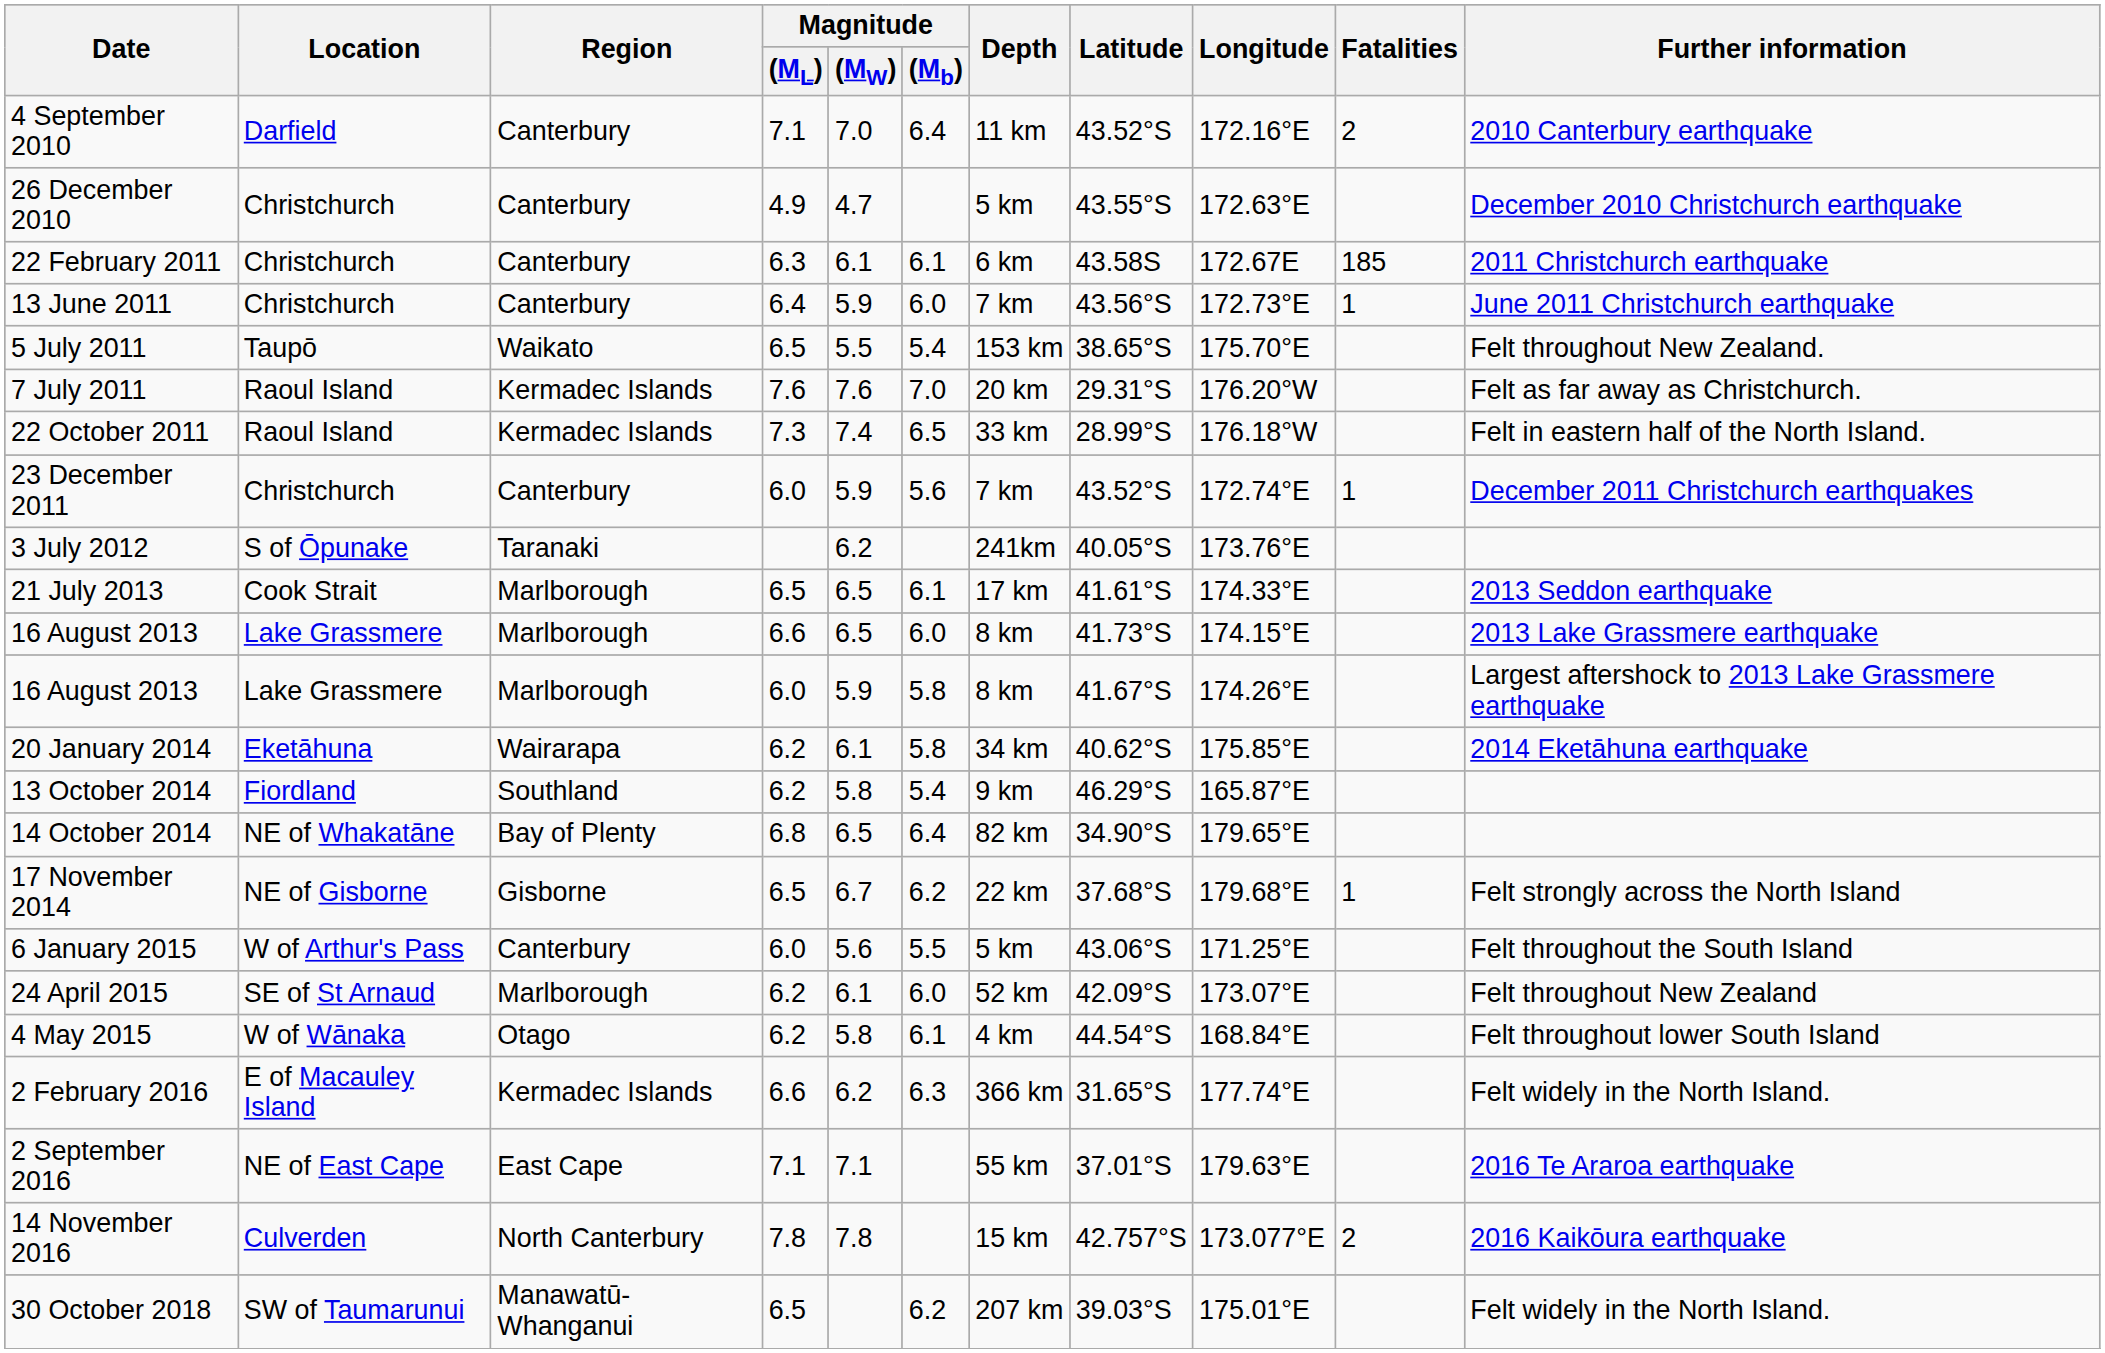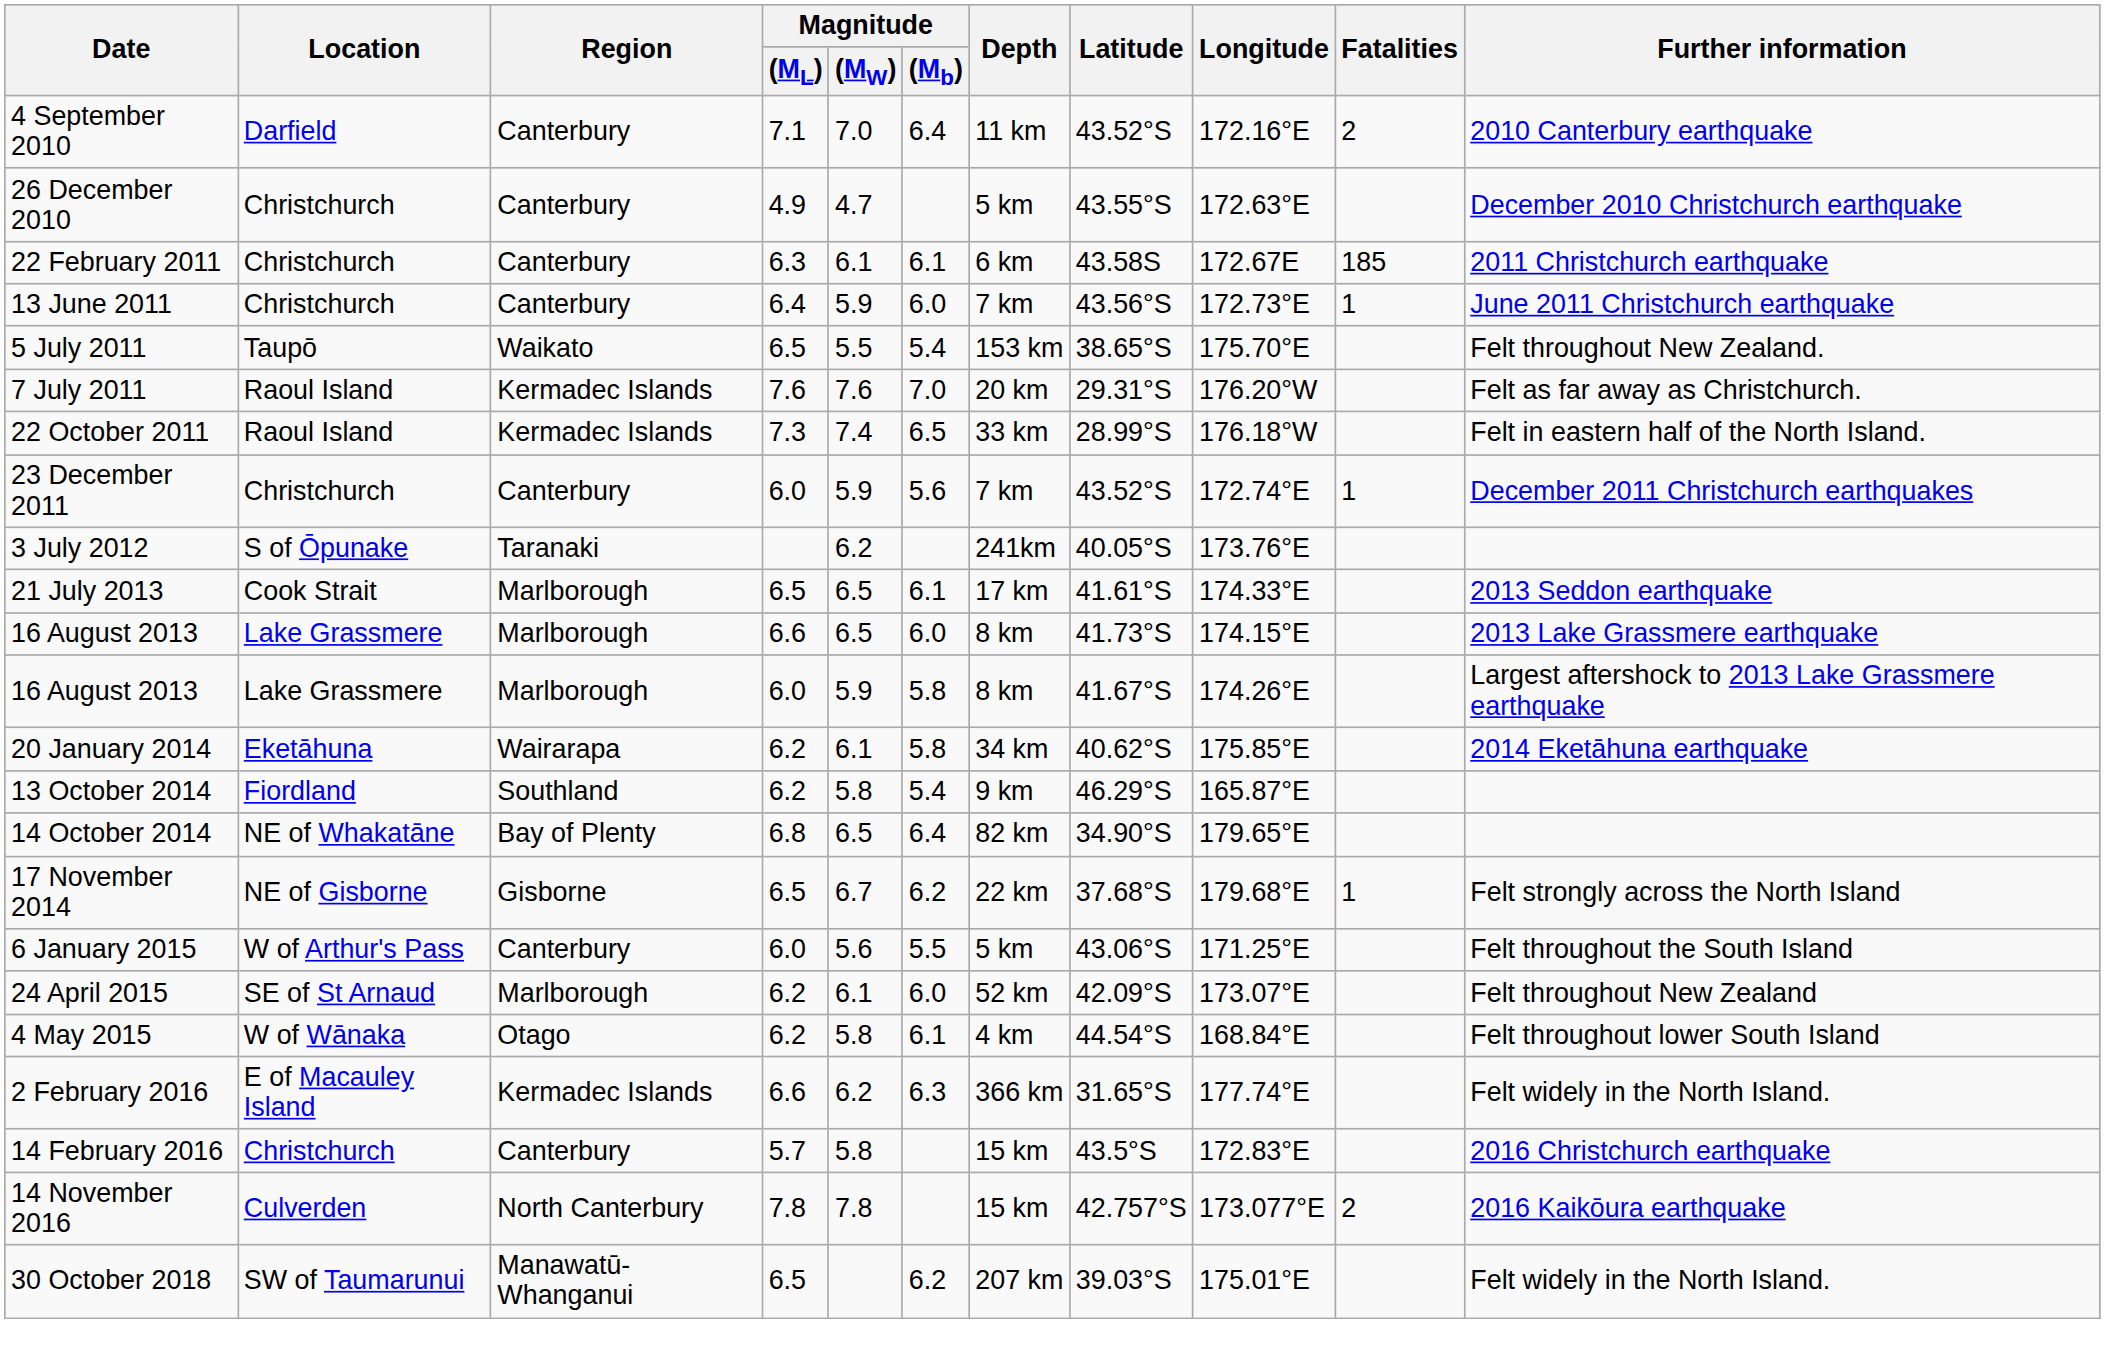+ row: 14 February 2016 | Christchurch | Canterbury | 5.7 | 5.8 | 15 km | 43.5°S | 172.83°E | 2016 Christchurch earthquake
- row: 2 September 2016 | NE of East Cape | East Cape | 7.1 | 7.1 | 55 km | 37.01°S | 179.63°E | 2016 Te Araroa earthquake
